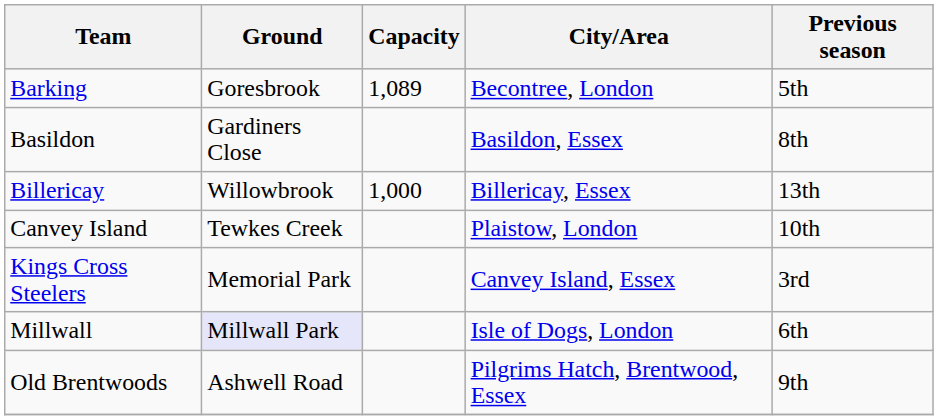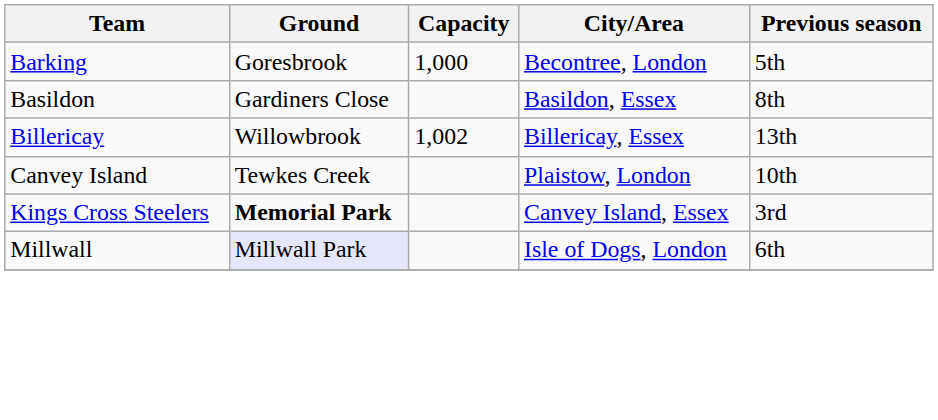Barking | Capacity: 1,089 -> 1,000
Billericay | Capacity: 1,000 -> 1,002
Kings Cross Steelers | Ground: normal -> bold
- row: Old Brentwoods | Ashwell Road | Pilgrims Hatch, Brentwood, Essex | 9th
